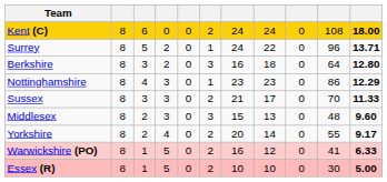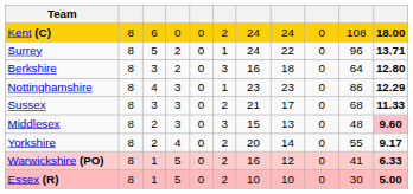Sussex | column 10: 70 -> 68
Middlesex | column 11: no background -> pink background
